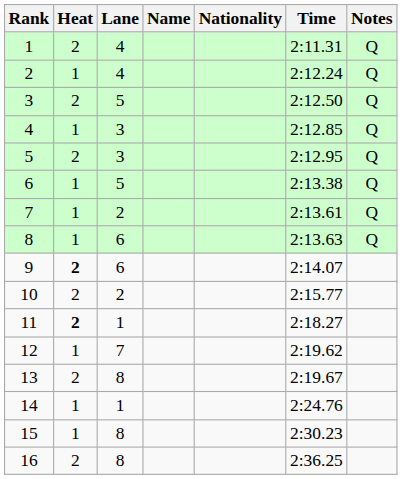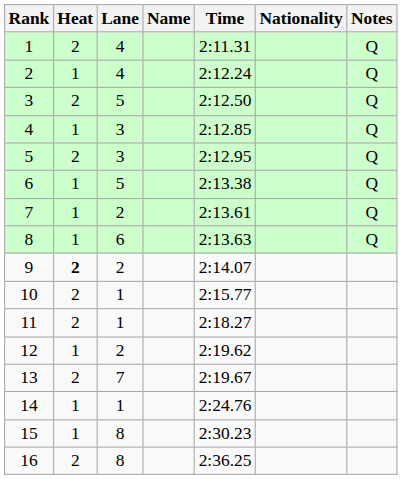columns swapped: Nationality <-> Time
9 | Lane: 6 -> 2
10 | Lane: 2 -> 1
11 | Heat: bold -> normal
12 | Lane: 7 -> 2
13 | Lane: 8 -> 7
